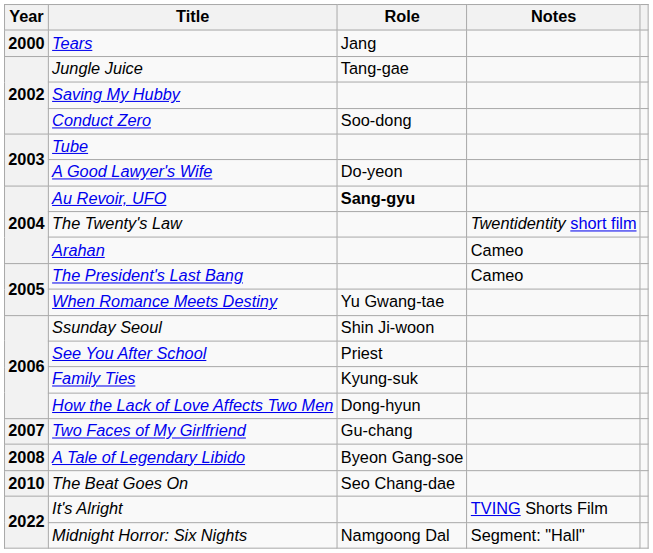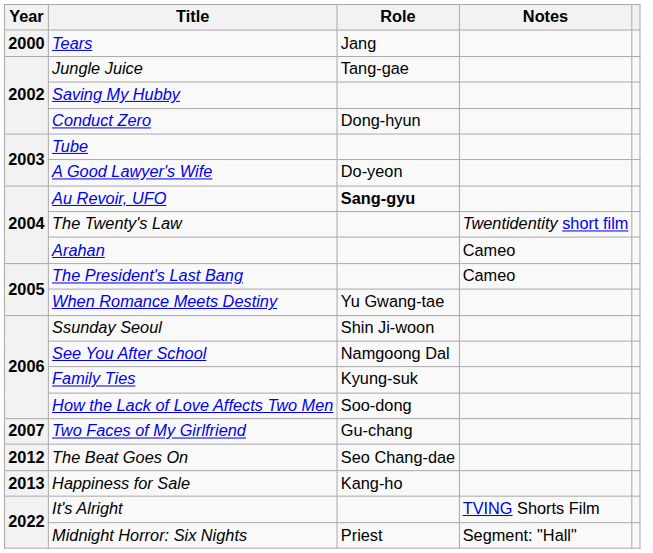Conduct Zero | Role: Soo-dong -> Dong-hyun
See You After School | Role: Priest -> Namgoong Dal
How the Lack of Love Affects Two Men | Role: Dong-hyun -> Soo-dong
- row: 2008 | A Tale of Legendary Libido | Byeon Gang-soe
The Beat Goes On | Year: 2010 -> 2012
+ row: 2013 | Happiness for Sale | Kang-ho
Midnight Horror: Six Nights | Role: Namgoong Dal -> Priest
